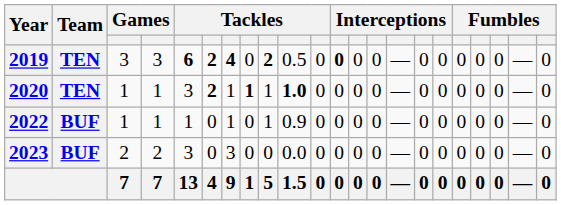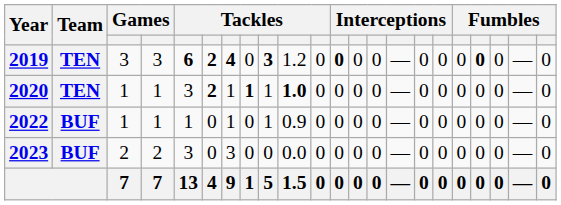2019 | column 9: 2 -> 3
2019 | column 10: 0.5 -> 1.2
2019 | column 19: normal -> bold
